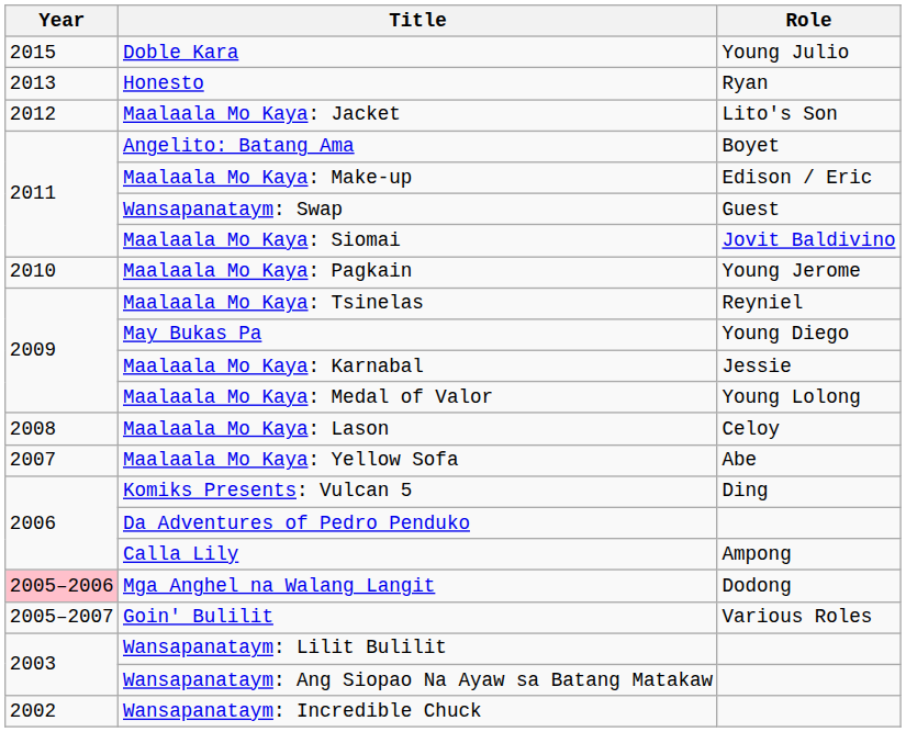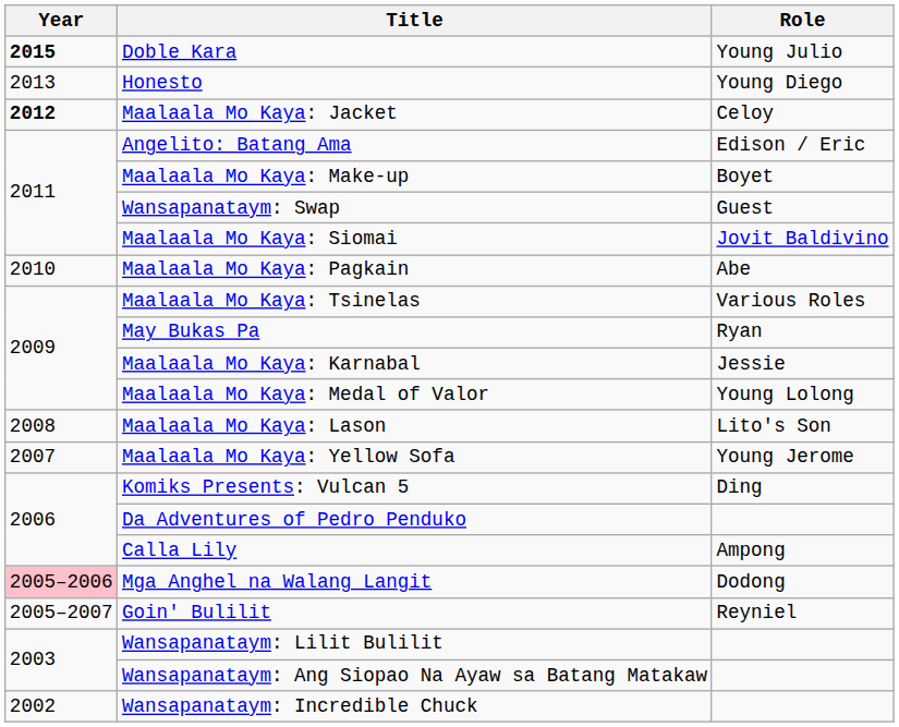Doble Kara | Year: normal -> bold
Honesto | Role: Ryan -> Young Diego
Maalaala Mo Kaya: Jacket | Year: normal -> bold
Maalaala Mo Kaya: Jacket | Role: Lito's Son -> Celoy
Angelito: Batang Ama | Role: Boyet -> Edison / Eric
Maalaala Mo Kaya: Make-up | Role: Edison / Eric -> Boyet
Maalaala Mo Kaya: Pagkain | Role: Young Jerome -> Abe
Maalaala Mo Kaya: Tsinelas | Role: Reyniel -> Various Roles
May Bukas Pa | Role: Young Diego -> Ryan
Maalaala Mo Kaya: Lason | Role: Celoy -> Lito's Son
Maalaala Mo Kaya: Yellow Sofa | Role: Abe -> Young Jerome
Goin' Bulilit | Role: Various Roles -> Reyniel
